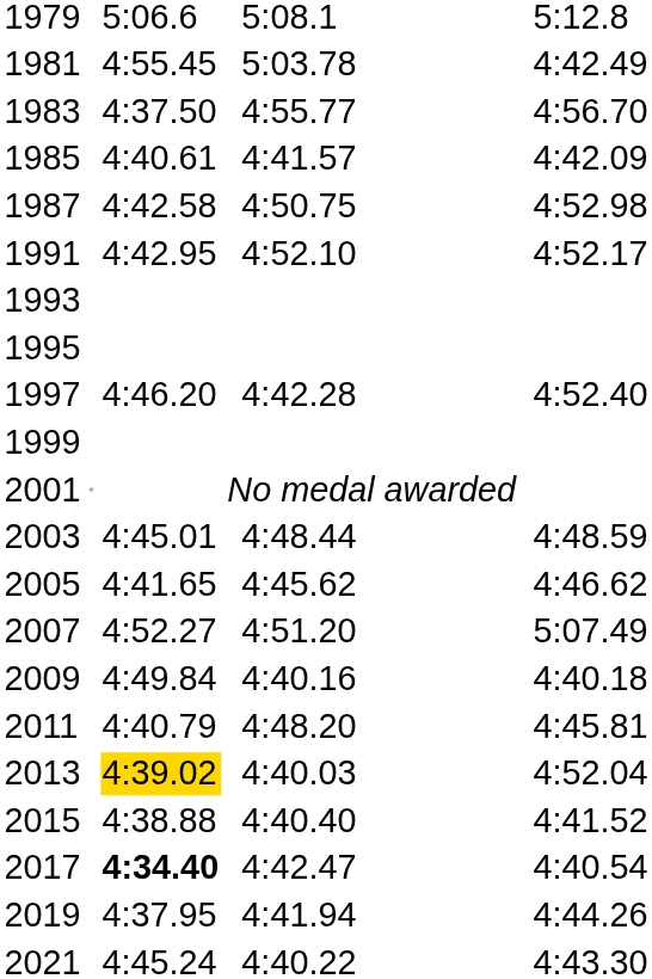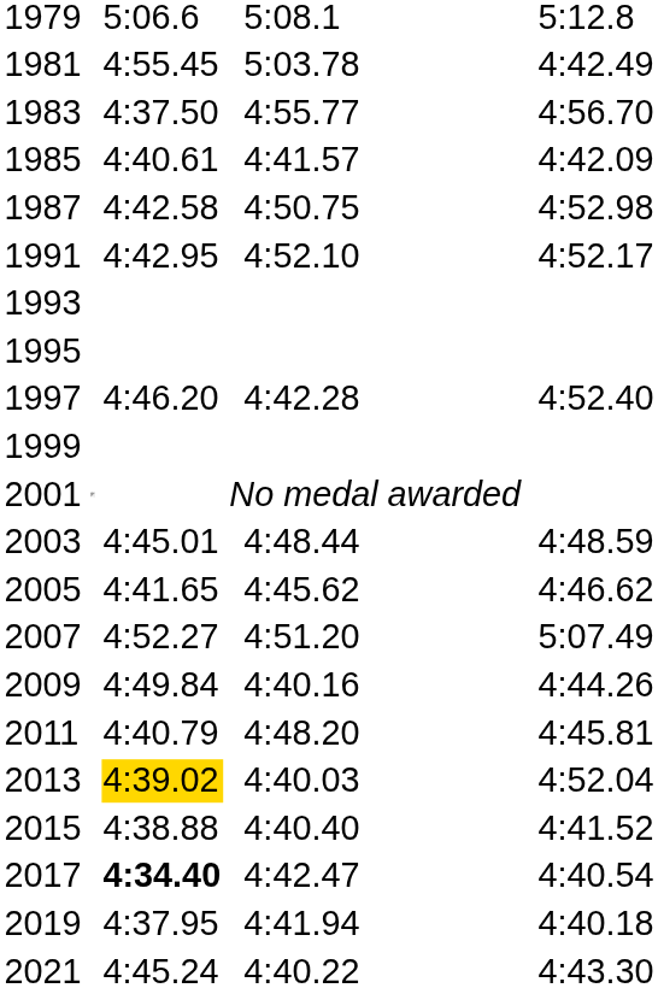2009 | column 7: 4:40.18 -> 4:44.26
2019 | column 7: 4:44.26 -> 4:40.18
